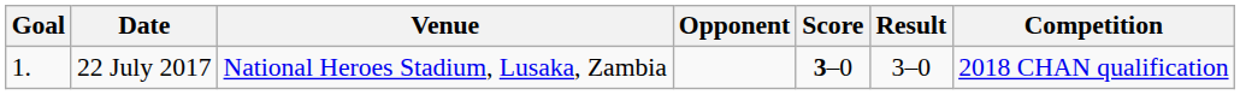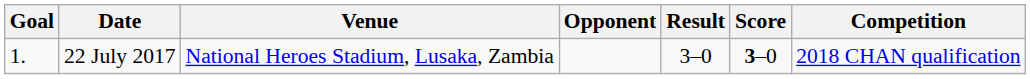columns swapped: Score <-> Result
